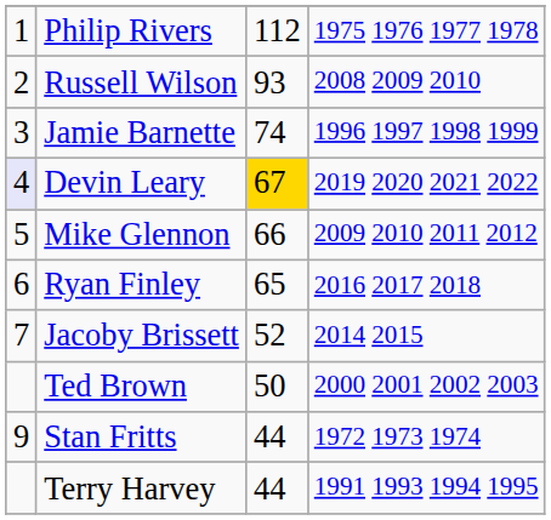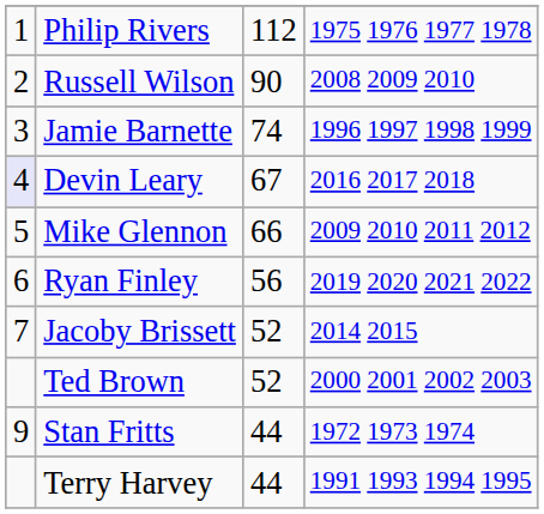Russell Wilson | column 3: 93 -> 90
Devin Leary | column 3: gold background -> no background
Devin Leary | column 4: 2019 2020 2021 2022 -> 2016 2017 2018
Ryan Finley | column 3: 65 -> 56
Ryan Finley | column 4: 2016 2017 2018 -> 2019 2020 2021 2022
Ted Brown | column 3: 50 -> 52
